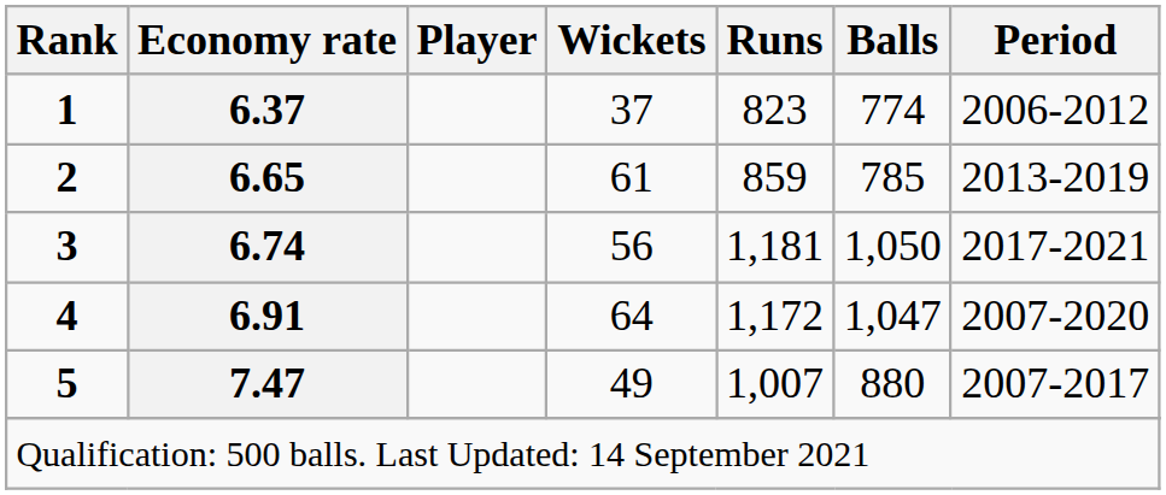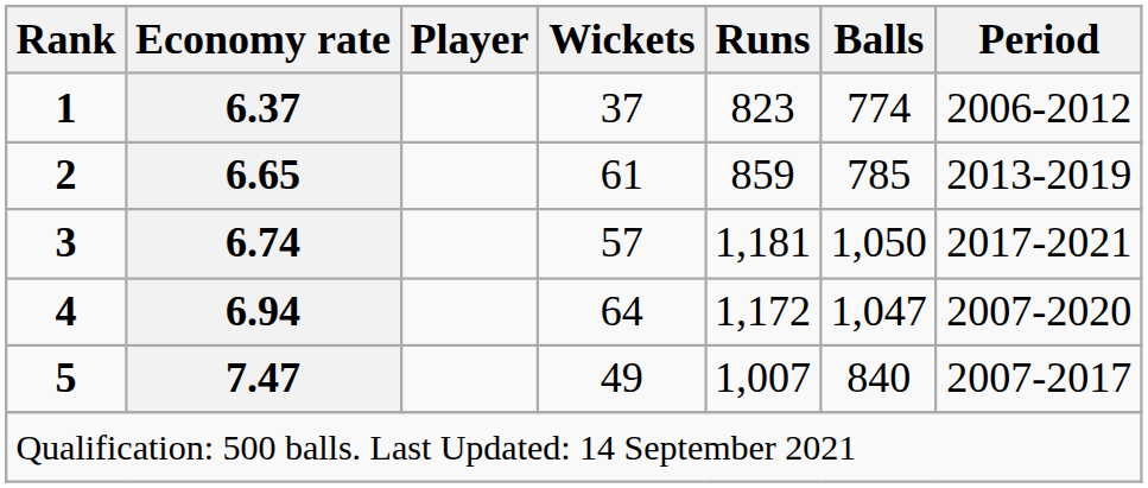3 | Wickets: 56 -> 57
4 | Economy rate: 6.91 -> 6.94
5 | Balls: 880 -> 840
